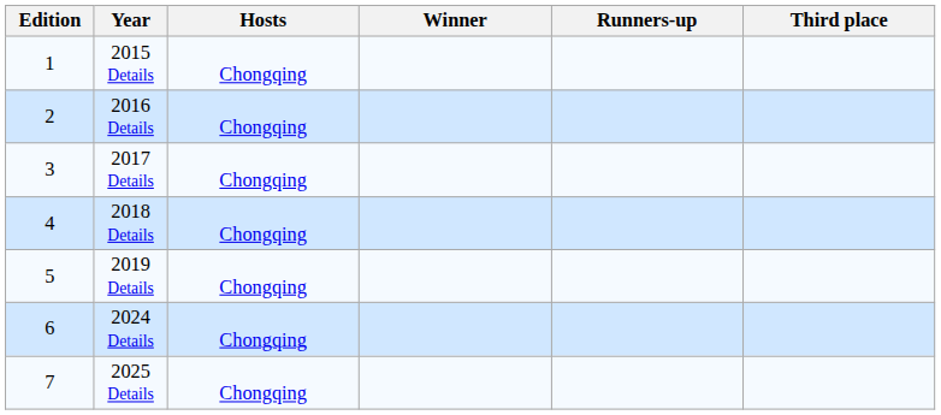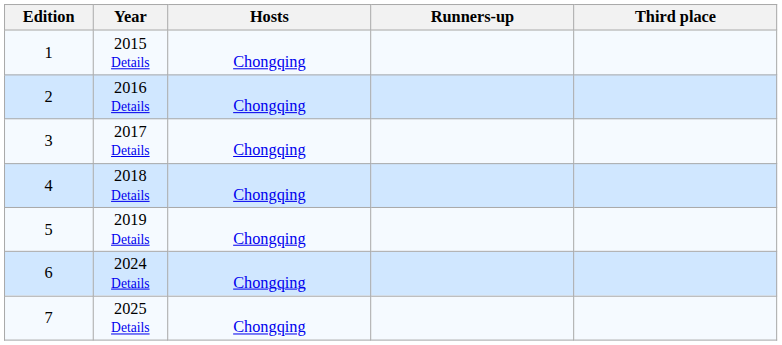- column: Winner
